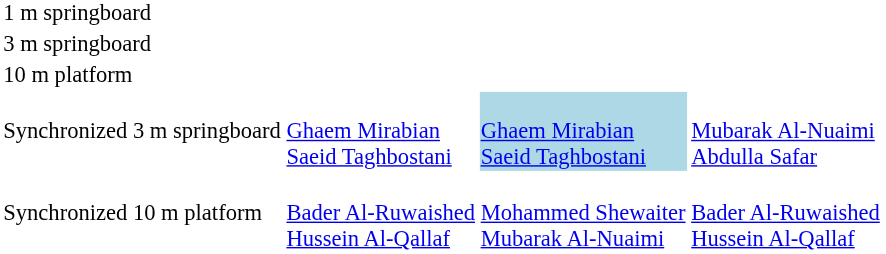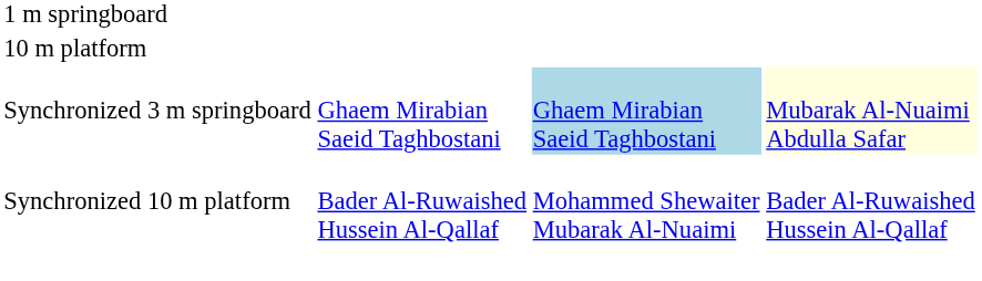- row: 3 m springboard
Synchronized 3 m springboard | column 4: no background -> lightyellow background
